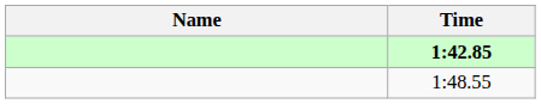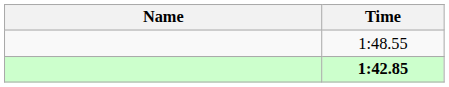rows swapped: 1:42.85 <-> 1:48.55
